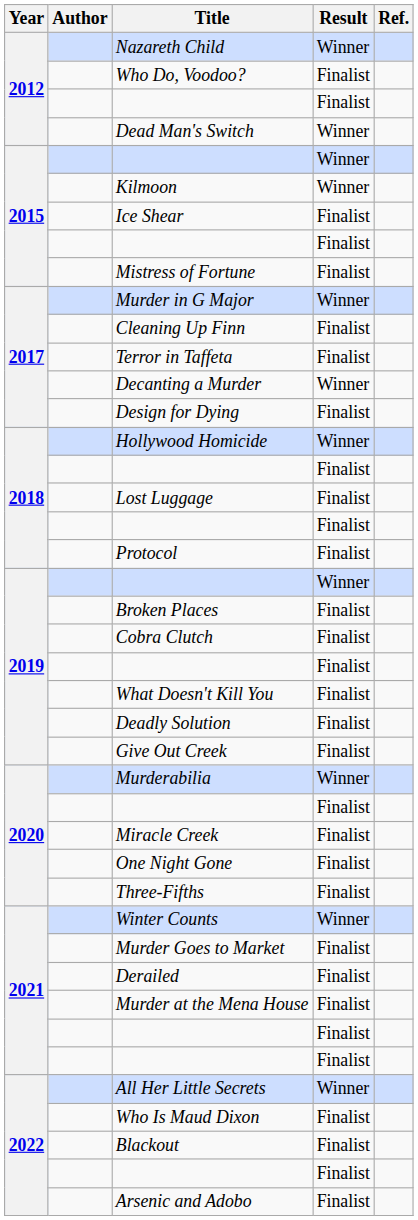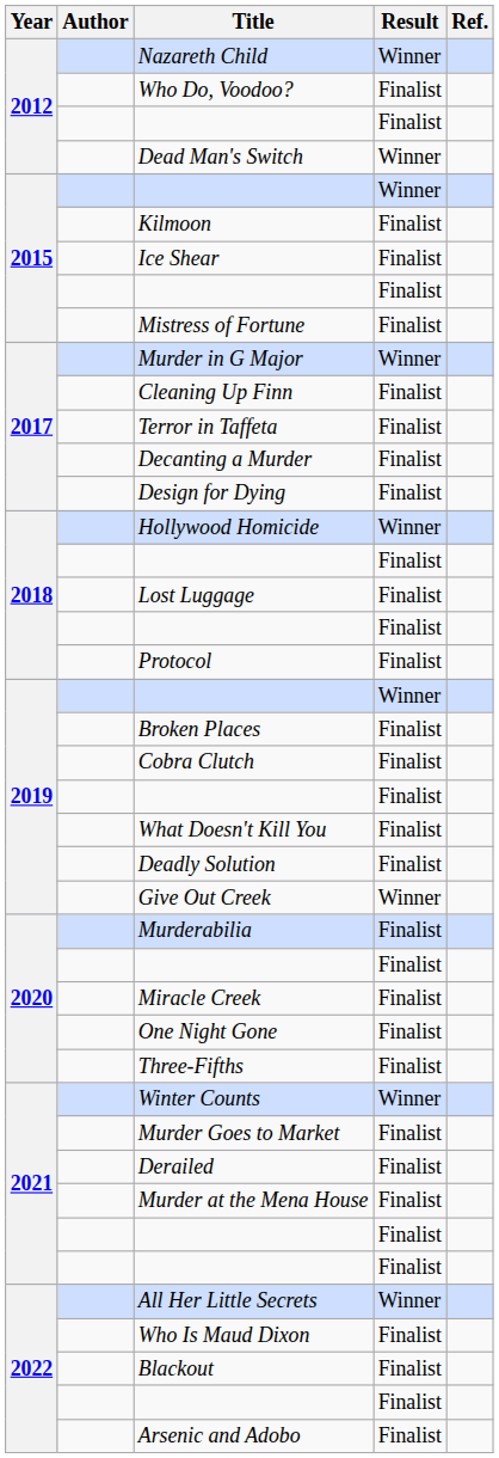Kilmoon | Result: Winner -> Finalist
Decanting a Murder | Result: Winner -> Finalist
Give Out Creek | Result: Finalist -> Winner
Murderabilia | Result: Winner -> Finalist
